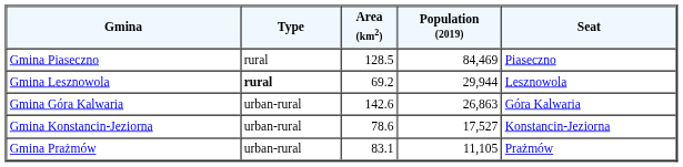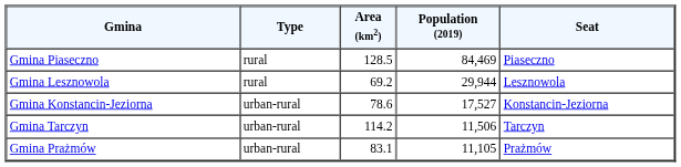Gmina Lesznowola | Type: bold -> normal
- row: Gmina Góra Kalwaria | urban-rural | 142.6 | 26,863 | Góra Kalwaria
+ row: Gmina Tarczyn | urban-rural | 114.2 | 11,506 | Tarczyn
